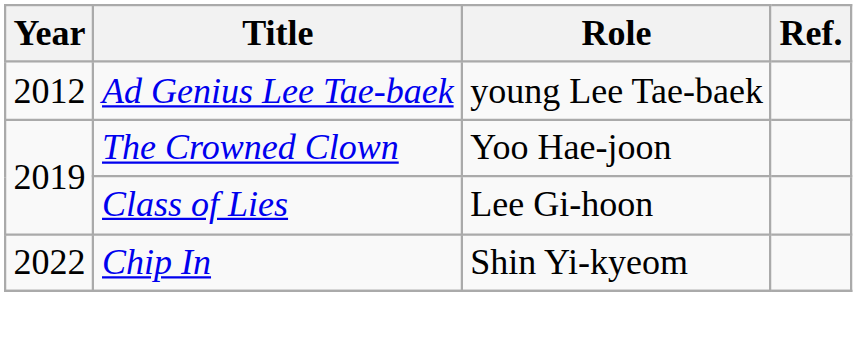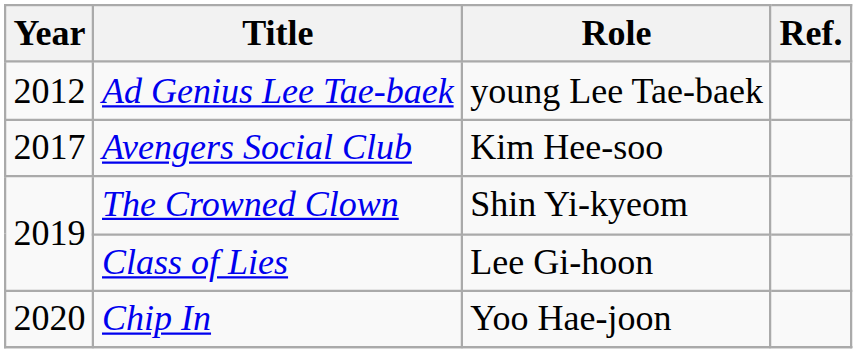+ row: 2017 | Avengers Social Club | Kim Hee-soo
The Crowned Clown | Role: Yoo Hae-joon -> Shin Yi-kyeom
Chip In | Year: 2022 -> 2020
Chip In | Role: Shin Yi-kyeom -> Yoo Hae-joon
